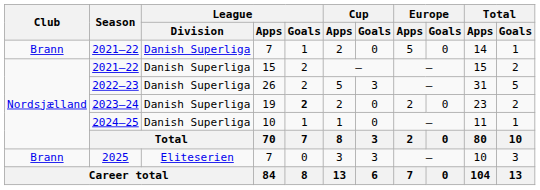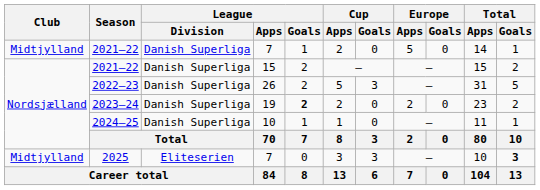2021–22 / 7 | Club: Brann -> Midtjylland
2025 | Club: Brann -> Midtjylland
2025 | Total / Goals: normal -> bold
